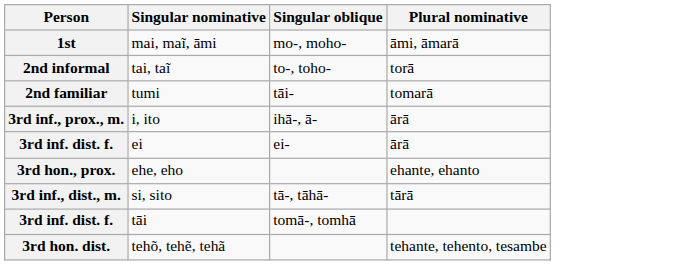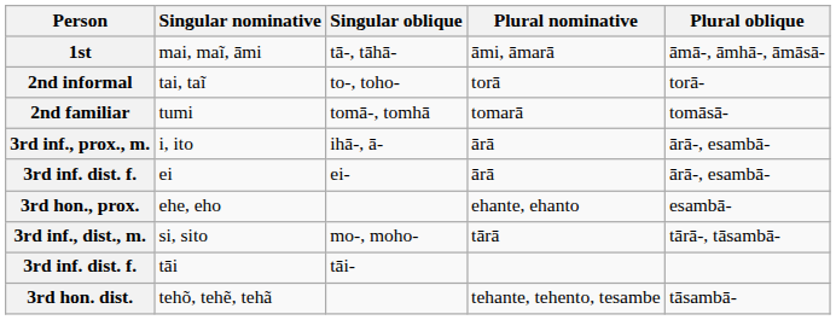+ column: Plural oblique | āmā-, āmhā-, āmāsā- | torā- | tomāsā- | ārā-, esambā- | ārā-, esambā- | esambā- | tārā-, tāsambā- | tāsambā-
mai, maĩ, āmi | Singular oblique: mo-, moho- -> tā-, tāhā-
tumi | Singular oblique: tāi- -> tomā-, tomhā
si, sito | Singular oblique: tā-, tāhā- -> mo-, moho-
tāi | Singular oblique: tomā-, tomhā -> tāi-
